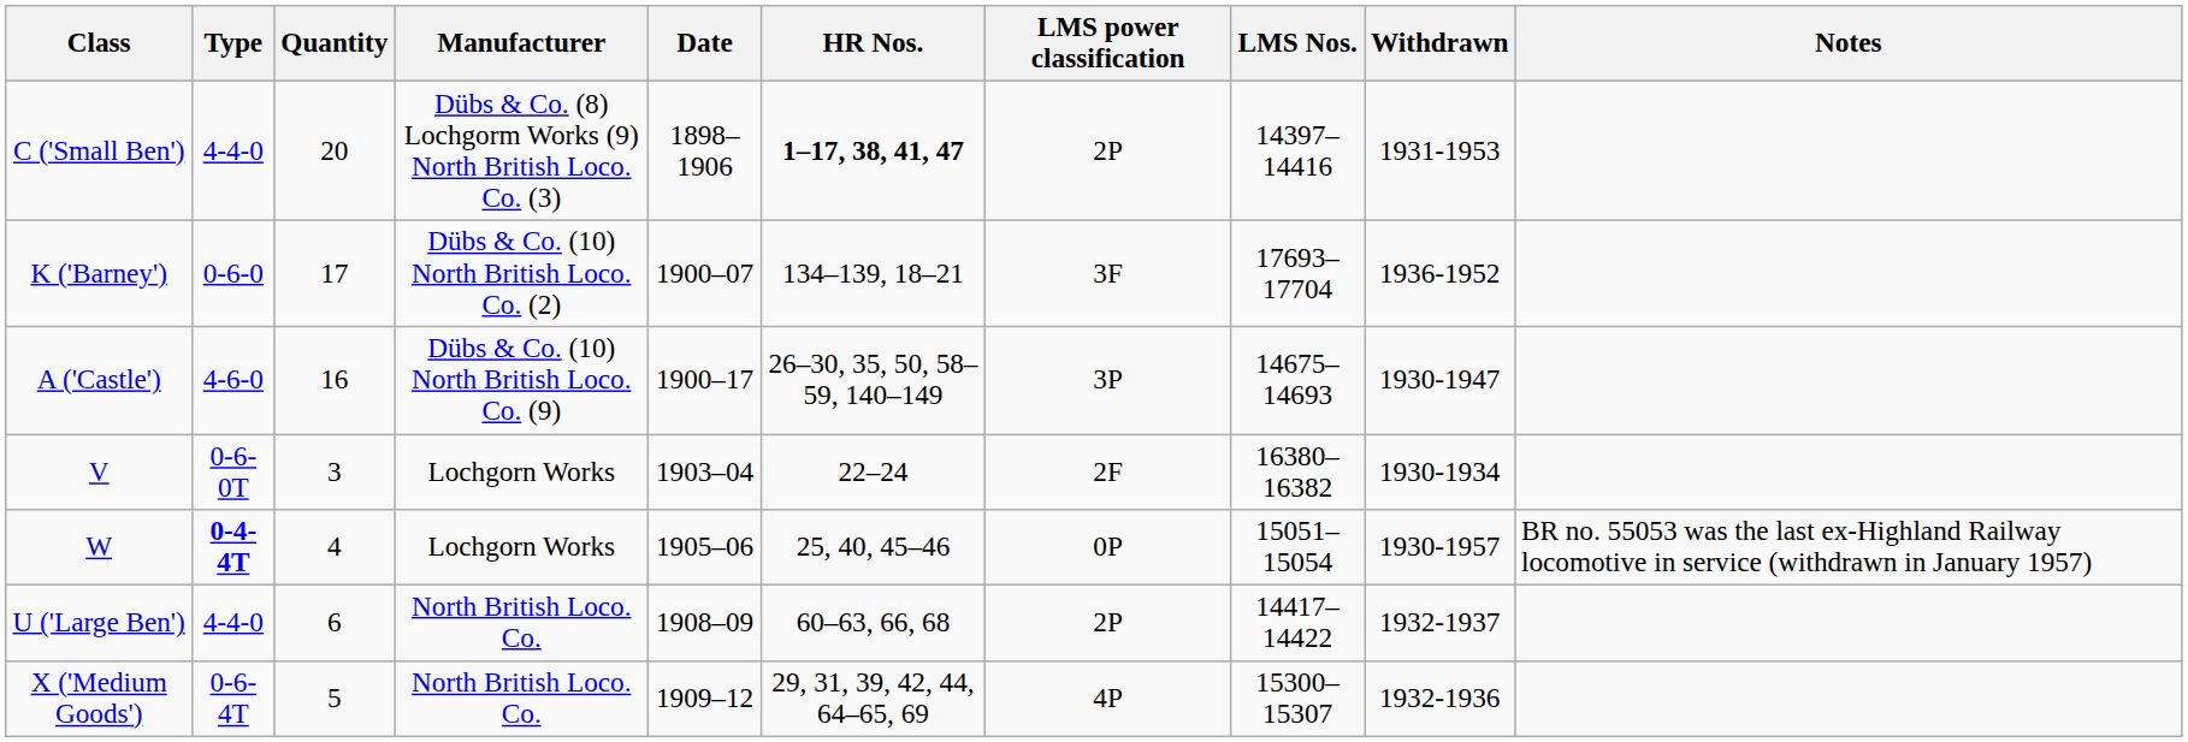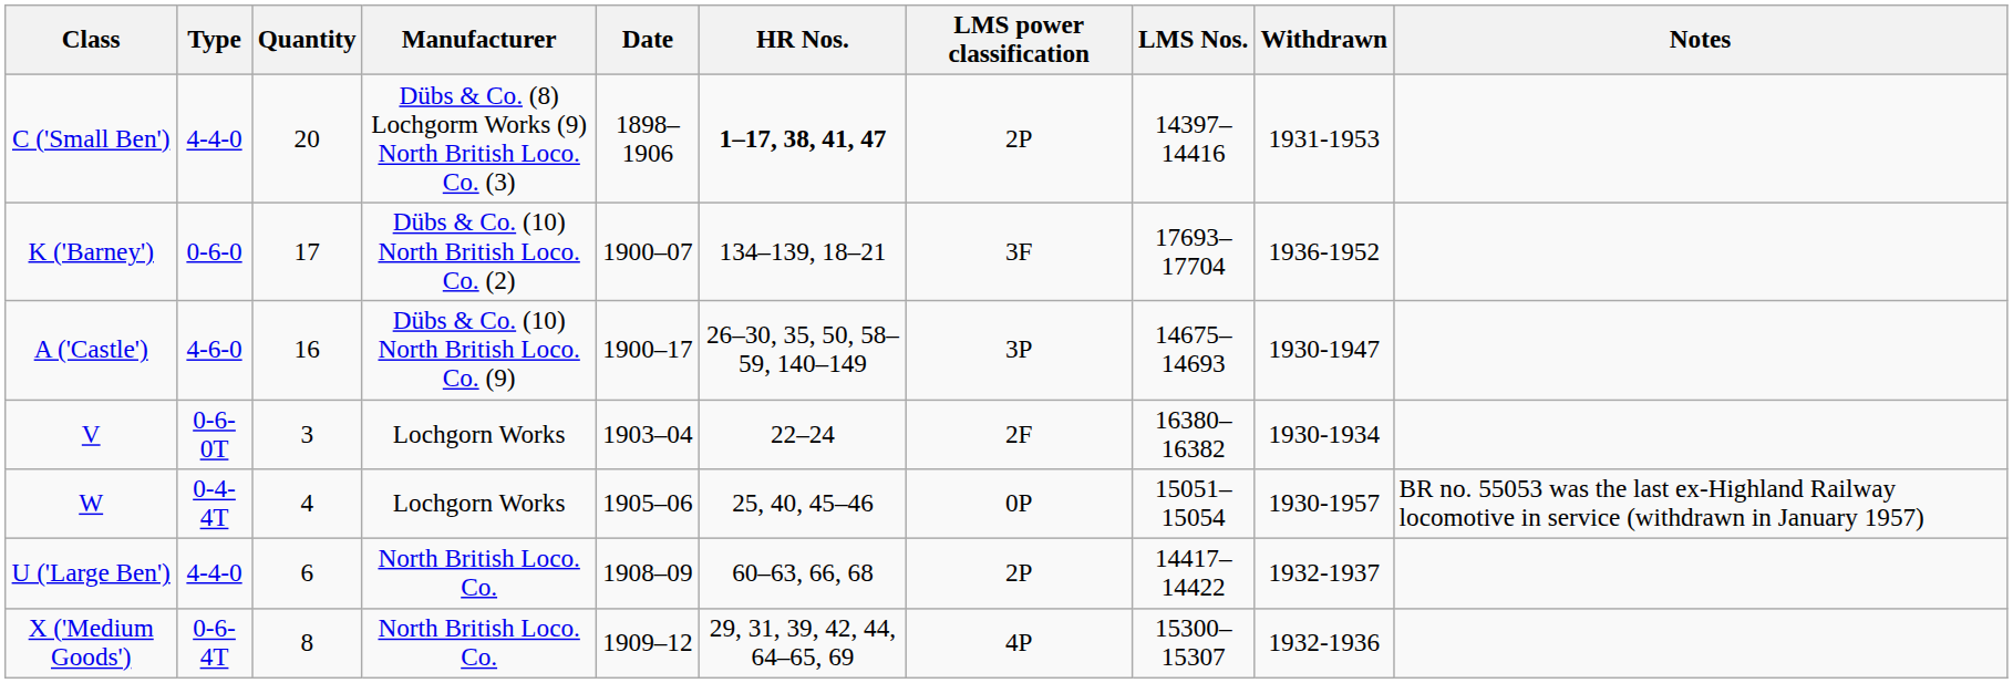W | Type: bold -> normal
X ('Medium Goods') | Quantity: 5 -> 8
